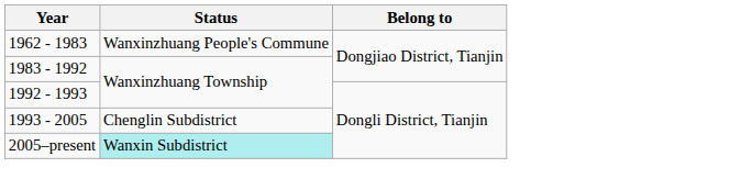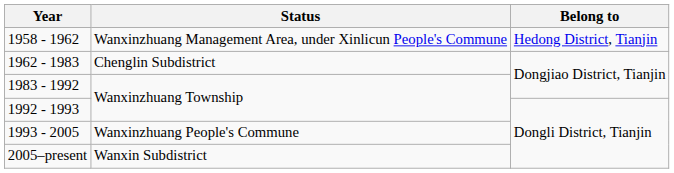+ row: 1958 - 1962 | Wanxinzhuang Management Area, under Xinlicun People's Commune | Hedong District, Tianjin
1962 - 1983 | Status: Wanxinzhuang People's Commune -> Chenglin Subdistrict
1993 - 2005 | Status: Chenglin Subdistrict -> Wanxinzhuang People's Commune
2005–present | Status: paleturquoise background -> no background
